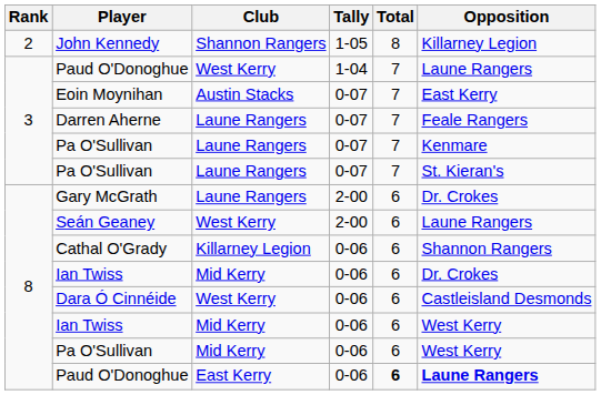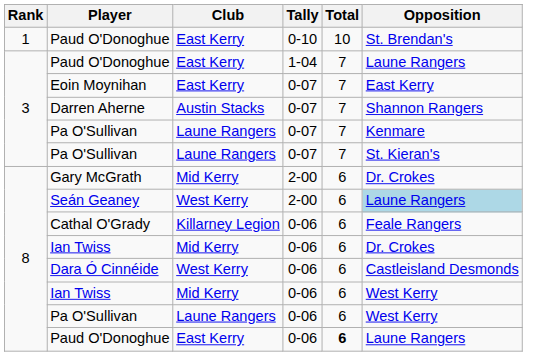+ row: 1 | Paud O'Donoghue | East Kerry | 0-10 | 10 | St. Brendan's
- row: 2 | John Kennedy | Shannon Rangers | 1-05 | 8 | Killarney Legion
Paud O'Donoghue / 1-04 | Club: West Kerry -> East Kerry
Eoin Moynihan | Club: Austin Stacks -> East Kerry
Darren Aherne | Club: Laune Rangers -> Austin Stacks
Darren Aherne | Opposition: Feale Rangers -> Shannon Rangers
Gary McGrath | Club: Laune Rangers -> Mid Kerry
Seán Geaney | Opposition: no background -> lightblue background
Cathal O'Grady | Opposition: Shannon Rangers -> Feale Rangers
Pa O'Sullivan / 0-06 | Club: Mid Kerry -> Laune Rangers
Paud O'Donoghue / 0-06 | Opposition: bold -> normal
